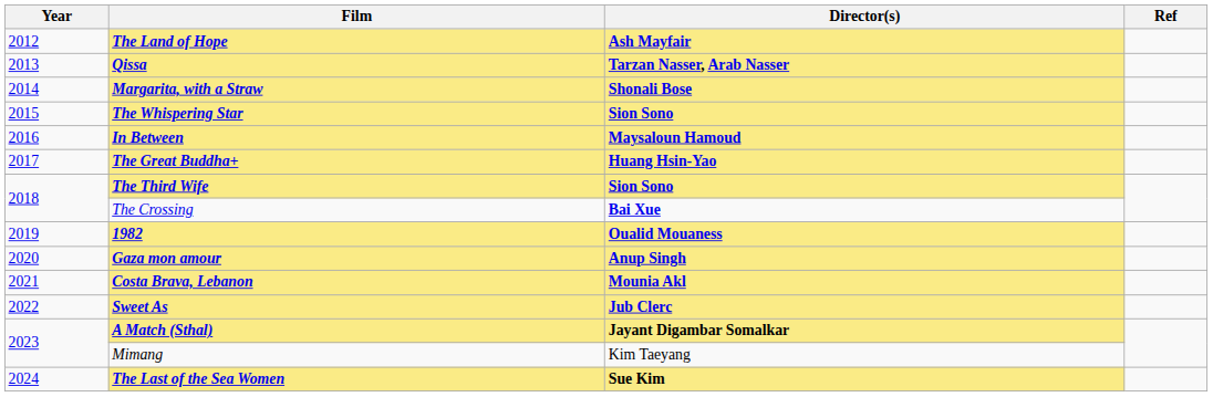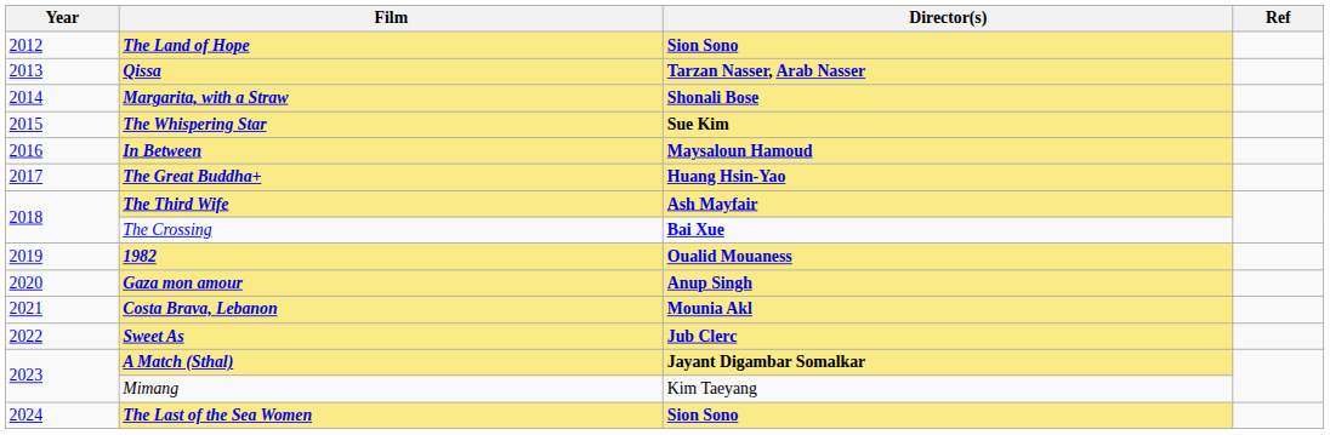The Land of Hope | Director(s): Ash Mayfair -> Sion Sono
The Whispering Star | Director(s): Sion Sono -> Sue Kim
The Third Wife | Director(s): Sion Sono -> Ash Mayfair
The Last of the Sea Women | Director(s): Sue Kim -> Sion Sono
